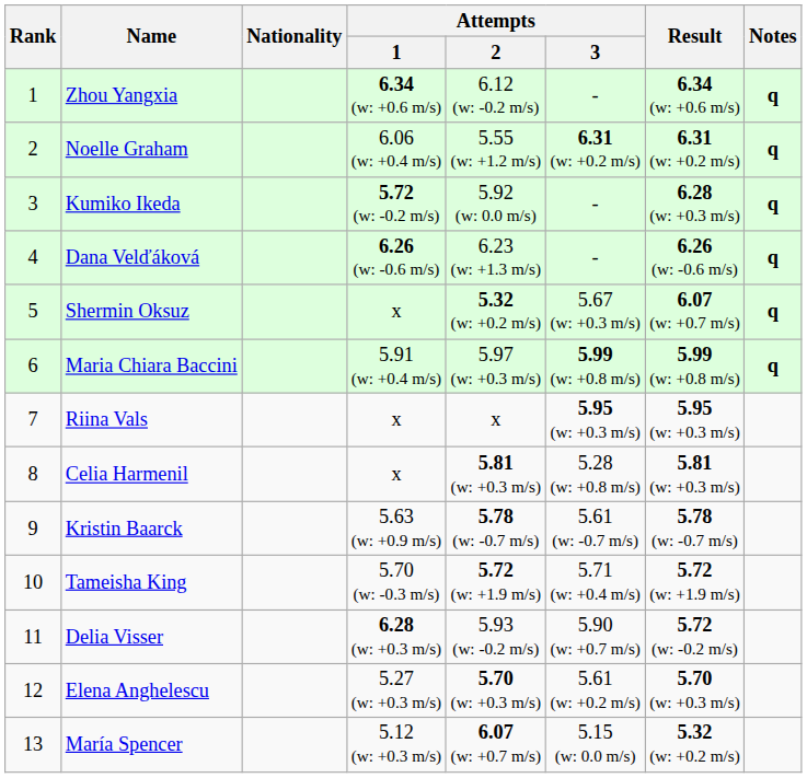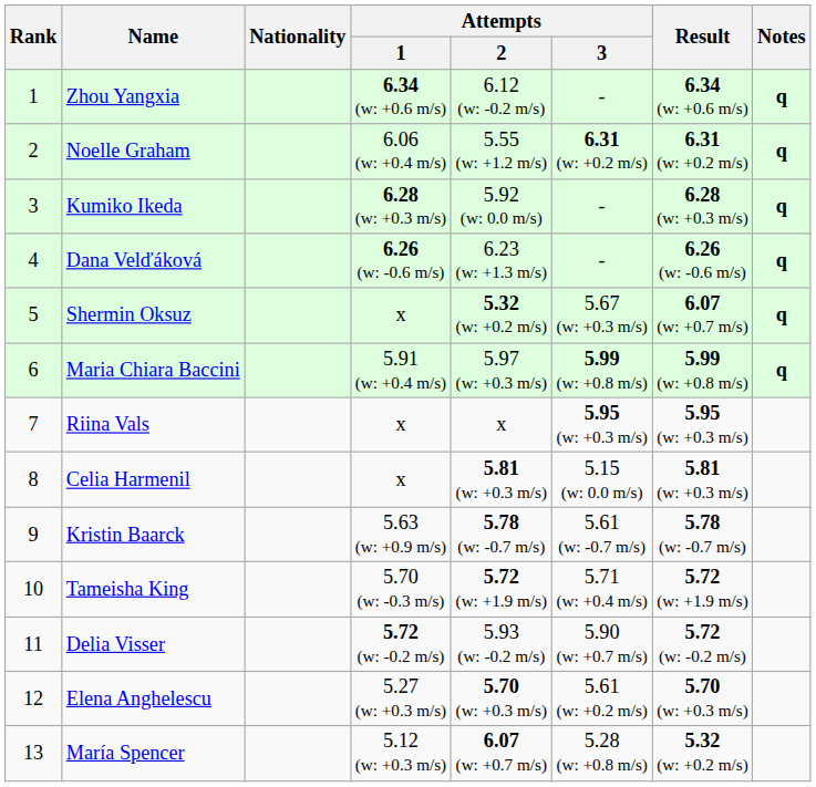Kumiko Ikeda | Attempts / 1: 5.72 (w: -0.2 m/s) -> 6.28 (w: +0.3 m/s)
Celia Harmenil | Attempts / 3: 5.28 (w: +0.8 m/s) -> 5.15 (w: 0.0 m/s)
Delia Visser | Attempts / 1: 6.28 (w: +0.3 m/s) -> 5.72 (w: -0.2 m/s)
María Spencer | Attempts / 3: 5.15 (w: 0.0 m/s) -> 5.28 (w: +0.8 m/s)
